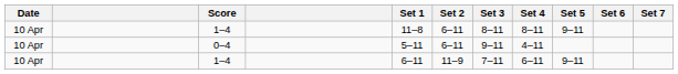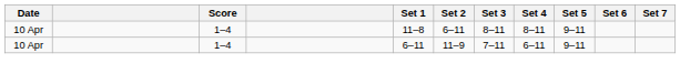- row: 10 Apr | 0–4 | 5–11 | 6–11 | 9–11 | 4–11
